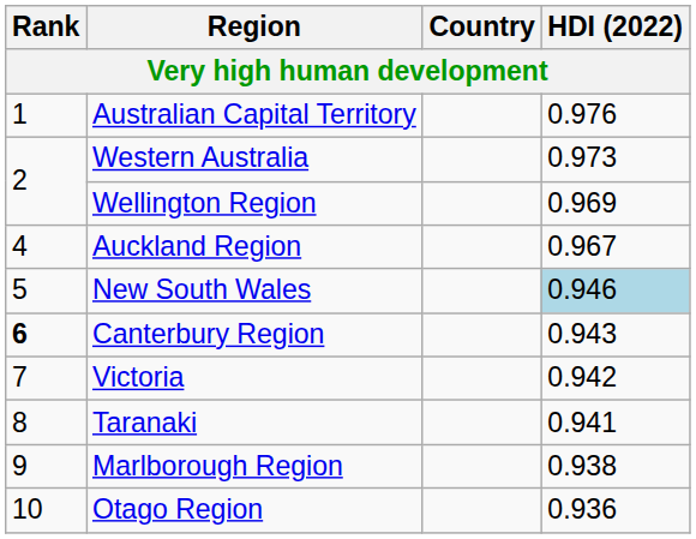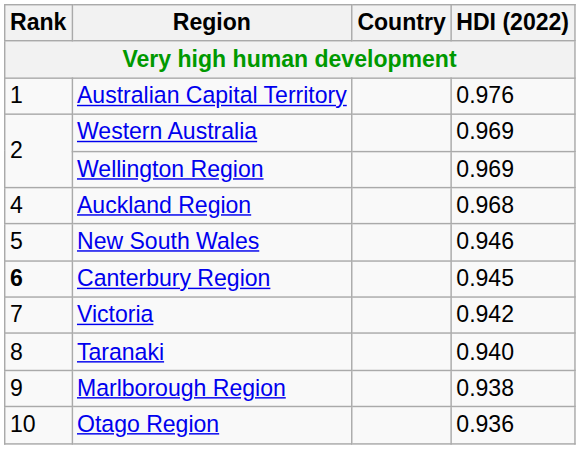Western Australia | HDI (2022): 0.973 -> 0.969
Auckland Region | HDI (2022): 0.967 -> 0.968
New South Wales | HDI (2022): lightblue background -> no background
Canterbury Region | HDI (2022): 0.943 -> 0.945
Taranaki | HDI (2022): 0.941 -> 0.940
